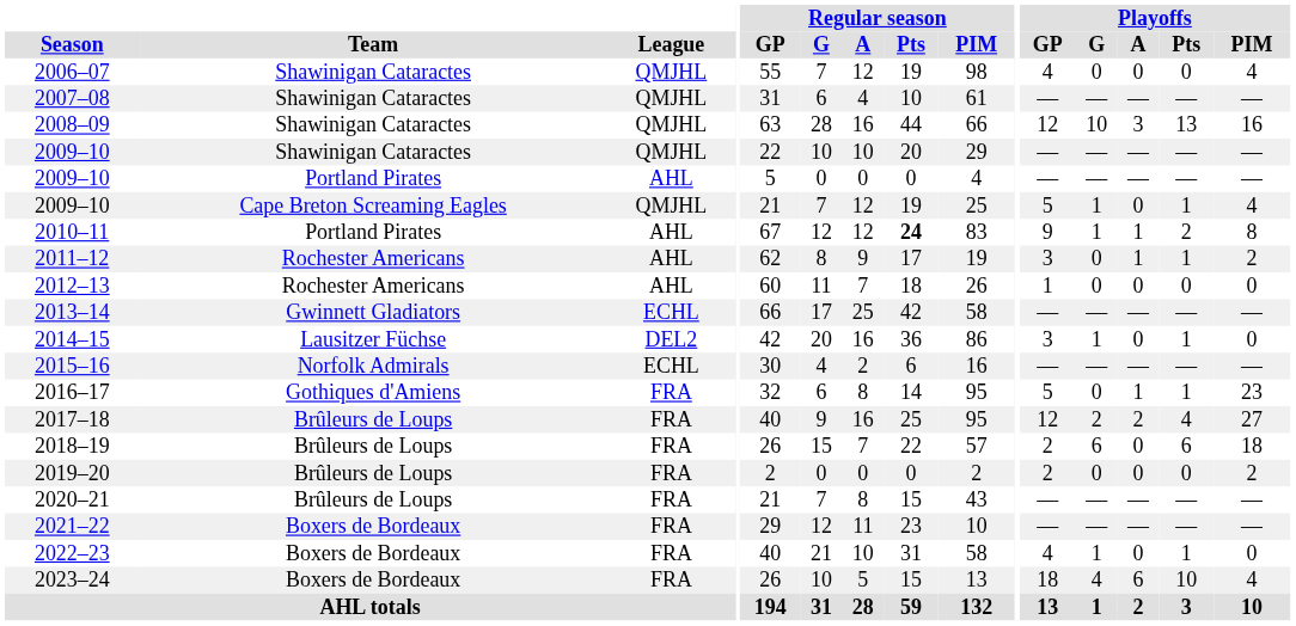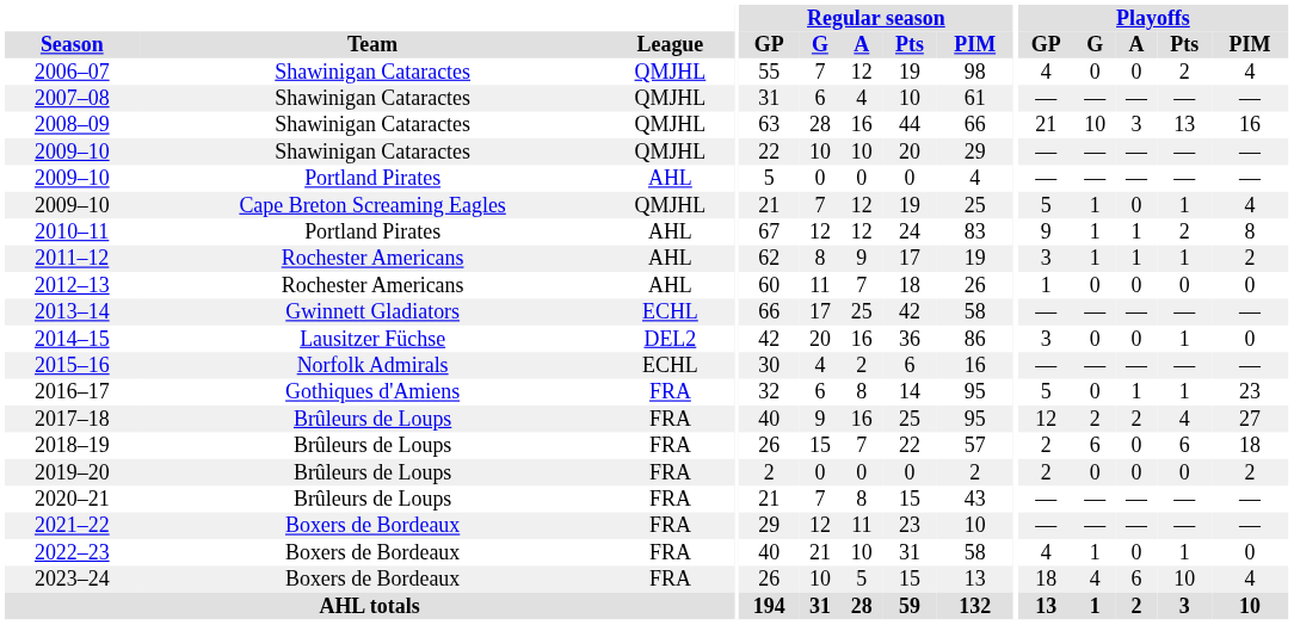2006–07 | Playoffs / Pts: 0 -> 2
2008–09 | Playoffs / GP: 12 -> 21
2010–11 | Regular season / Pts: bold -> normal
2011–12 | Playoffs / G: 0 -> 1
2014–15 | Playoffs / G: 1 -> 0
